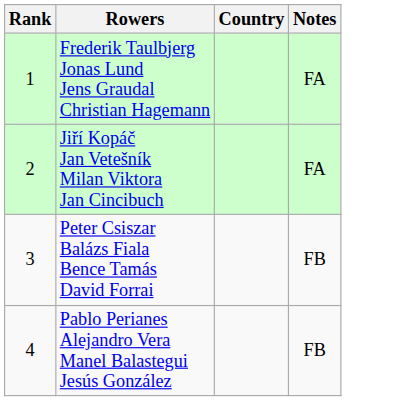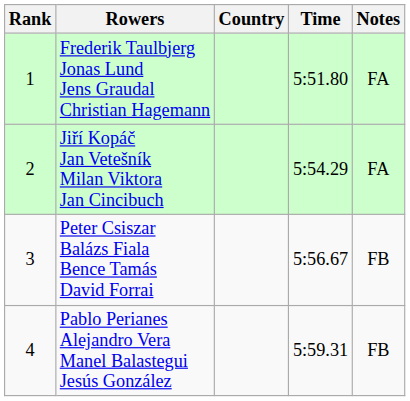+ column: Time | 5:51.80 | 5:54.29 | 5:56.67 | 5:59.31
